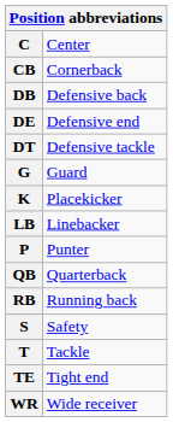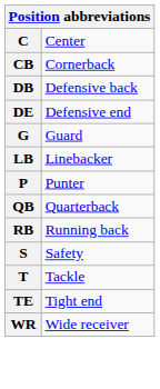- row: DT | Defensive tackle
- row: K | Placekicker
